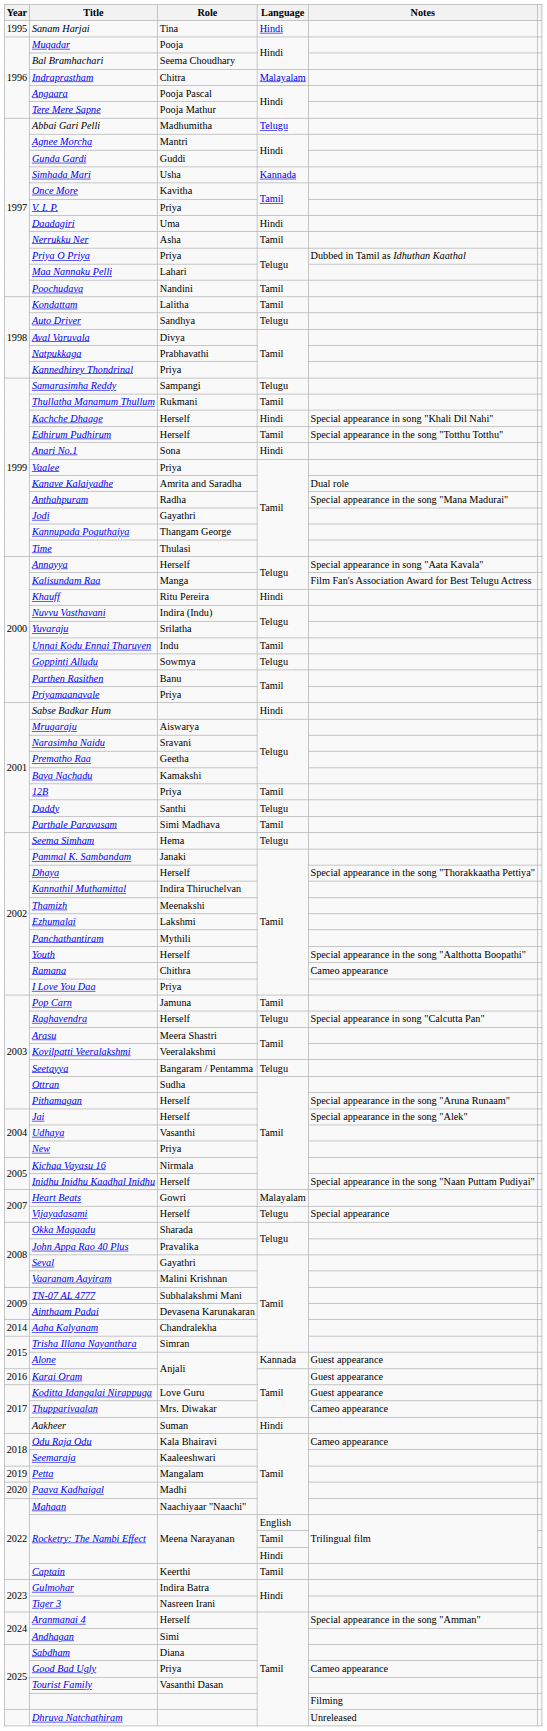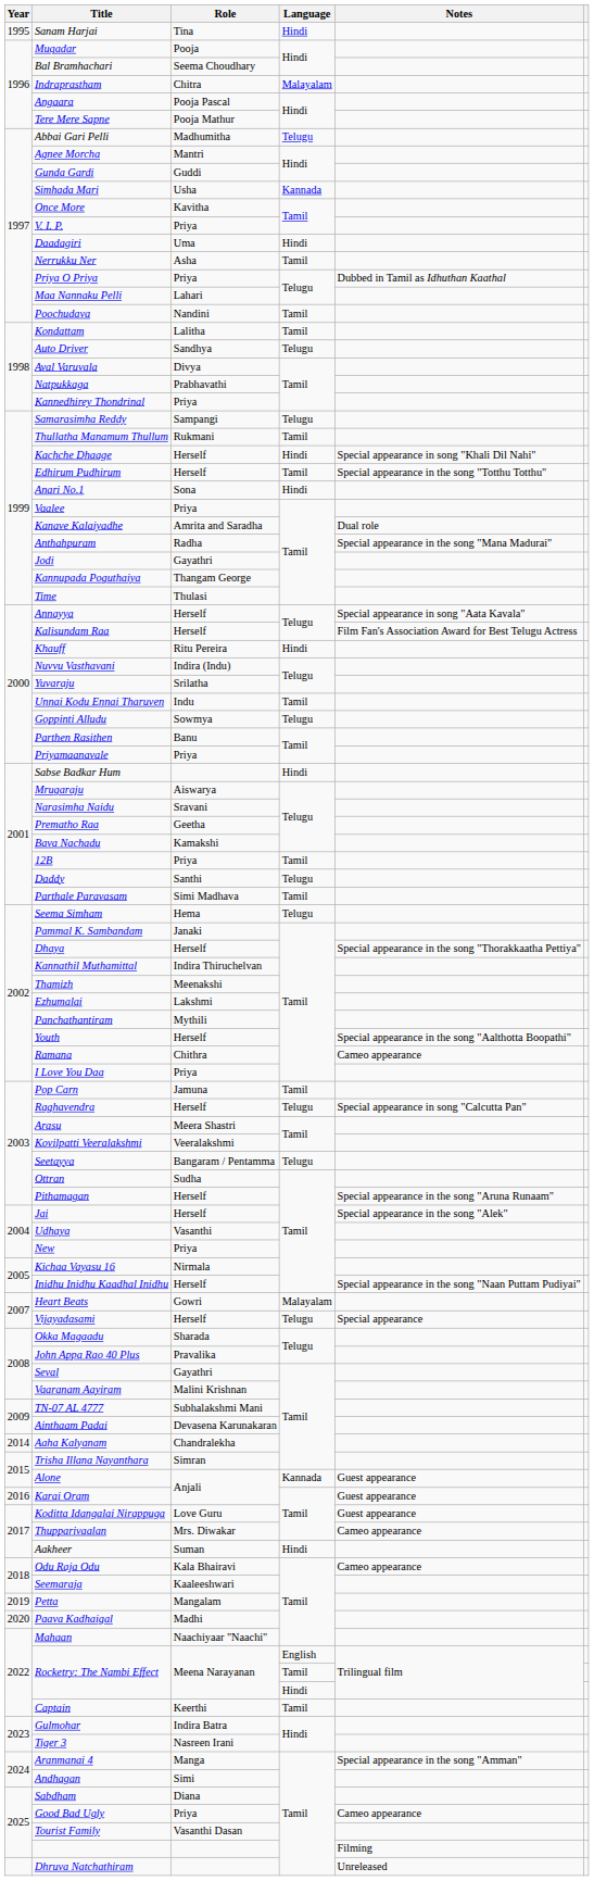Kalisundam Raa | Role: Manga -> Herself
Aranmanai 4 | Role: Herself -> Manga
